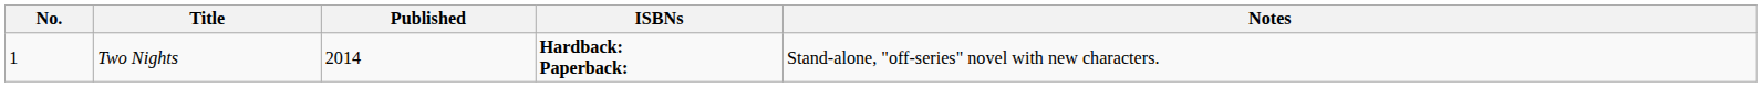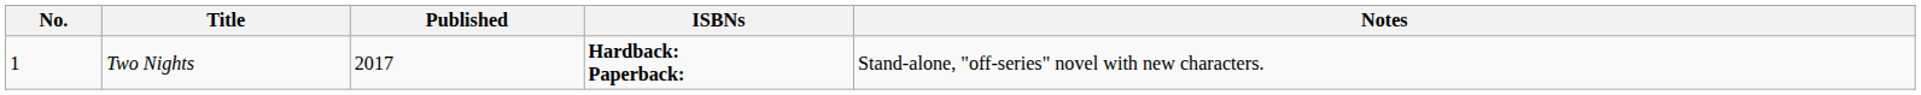Two Nights | Published: 2014 -> 2017
